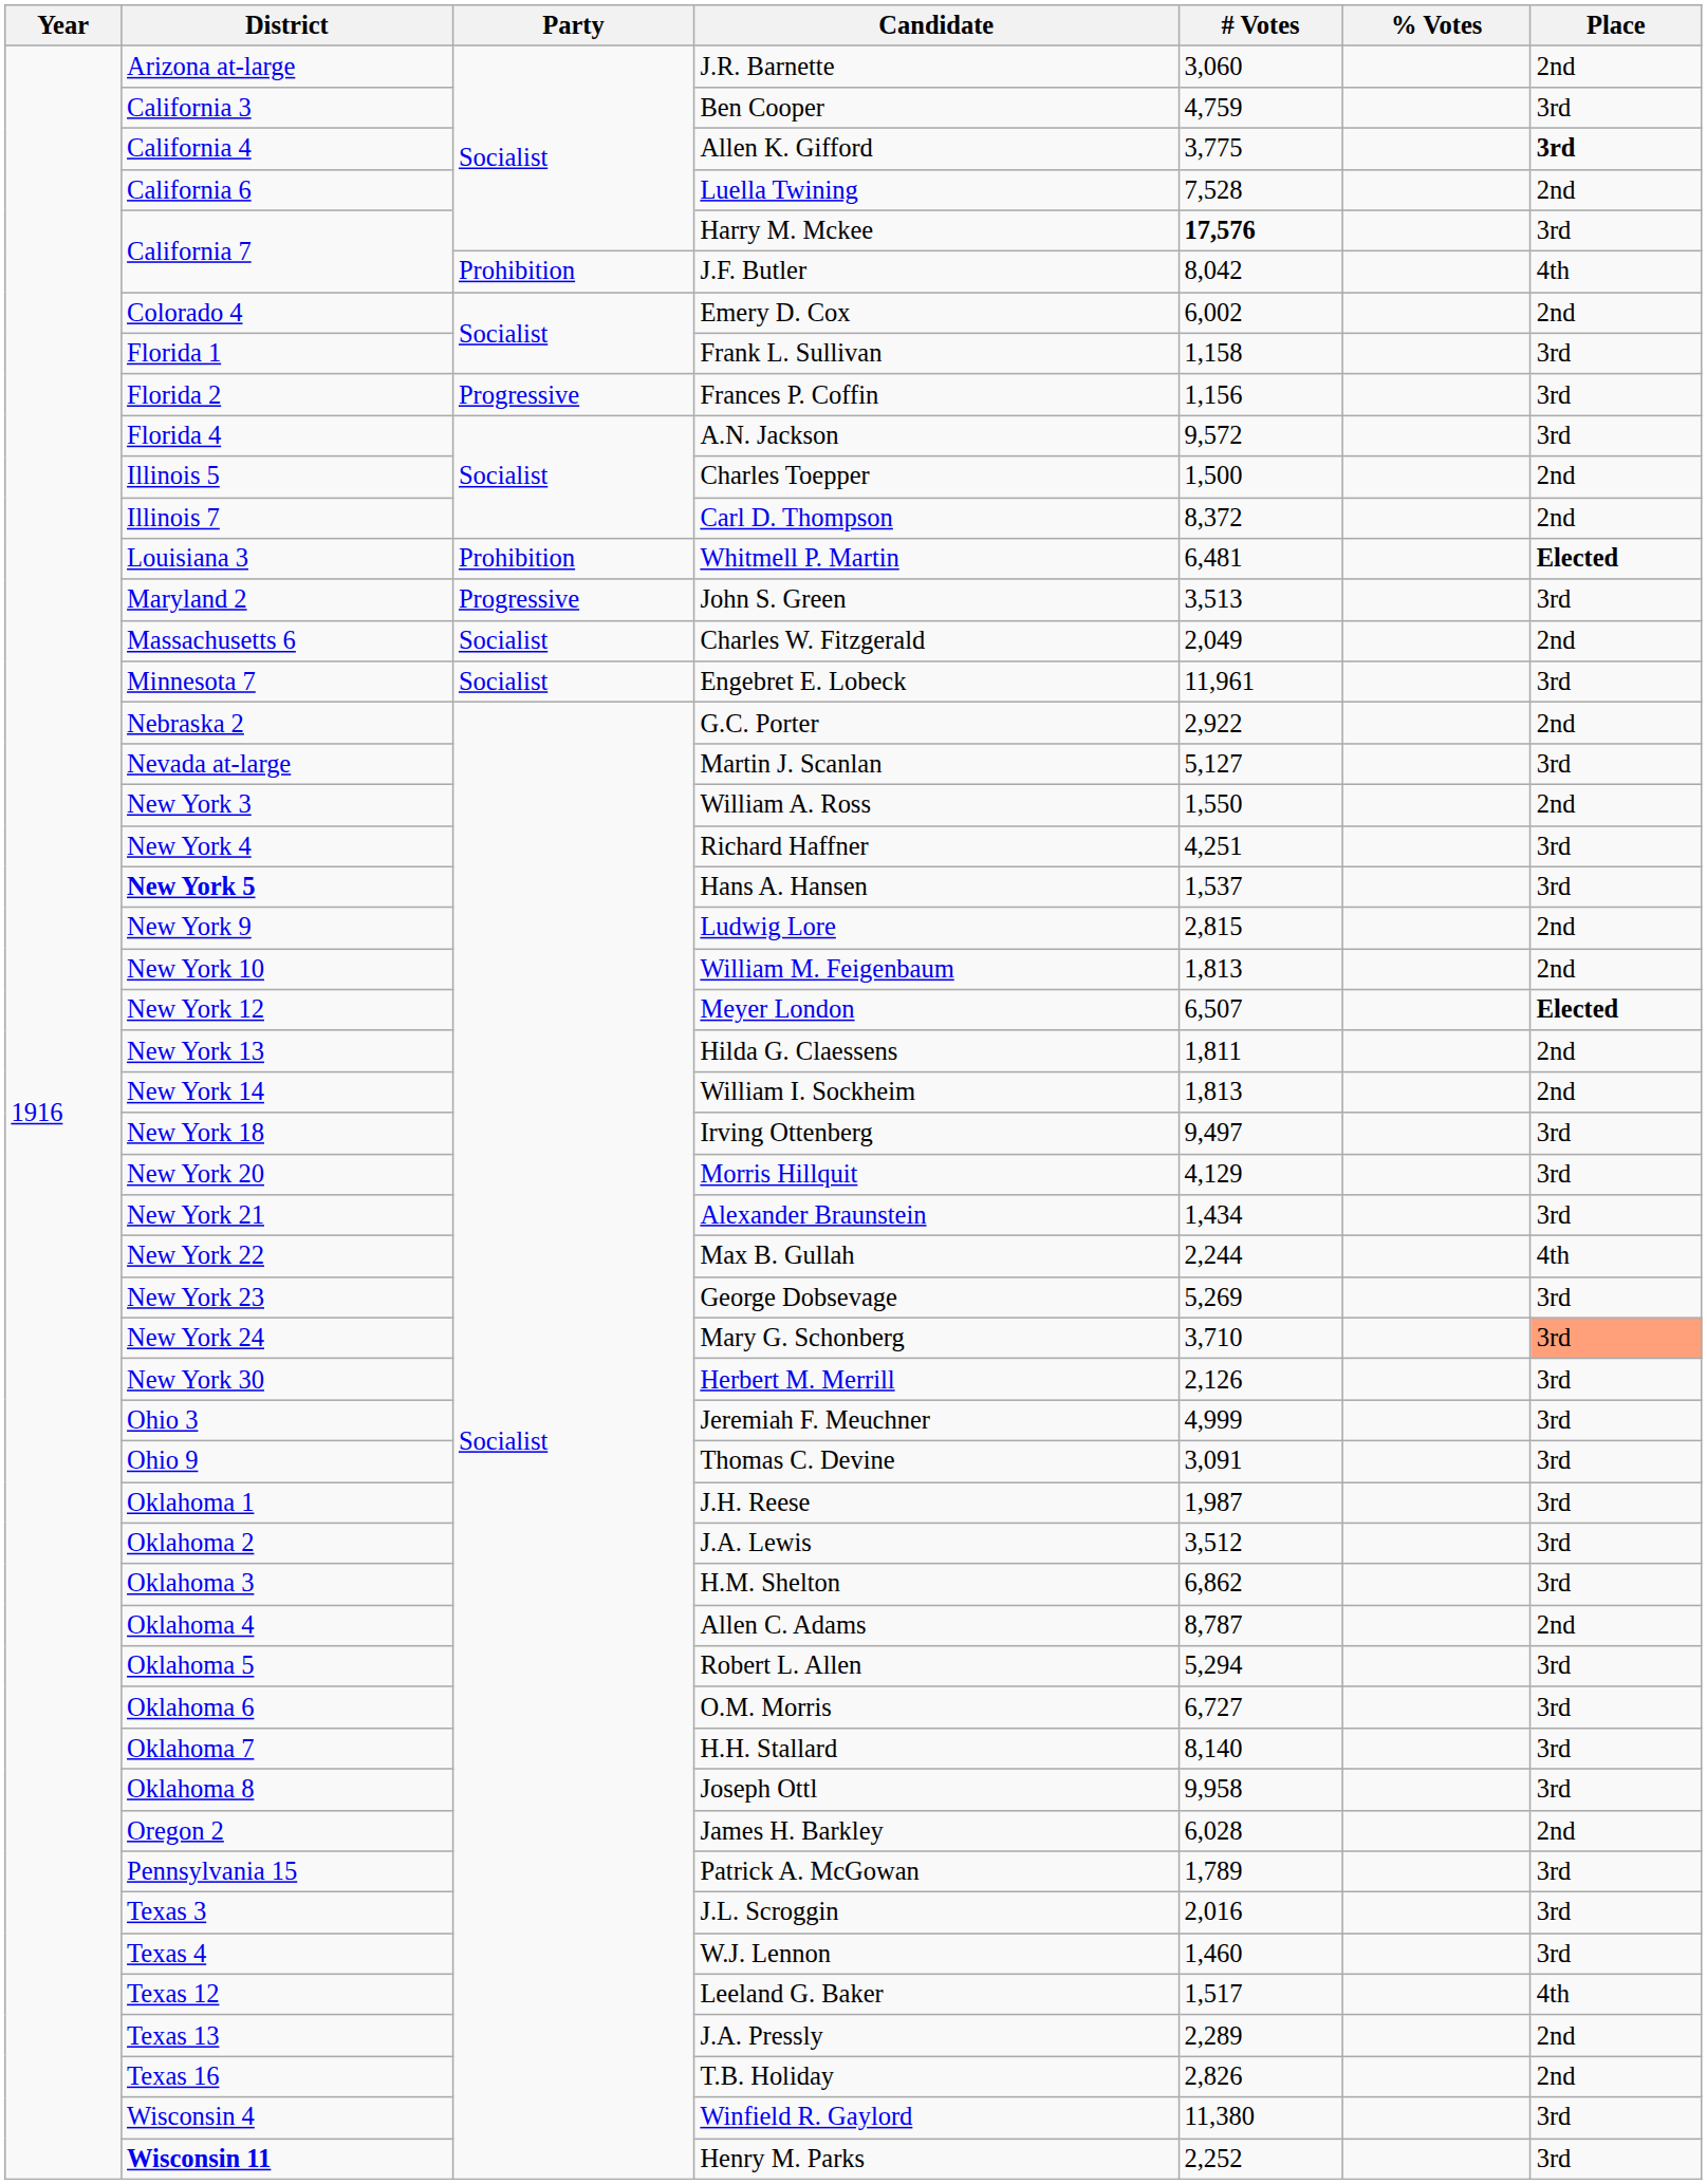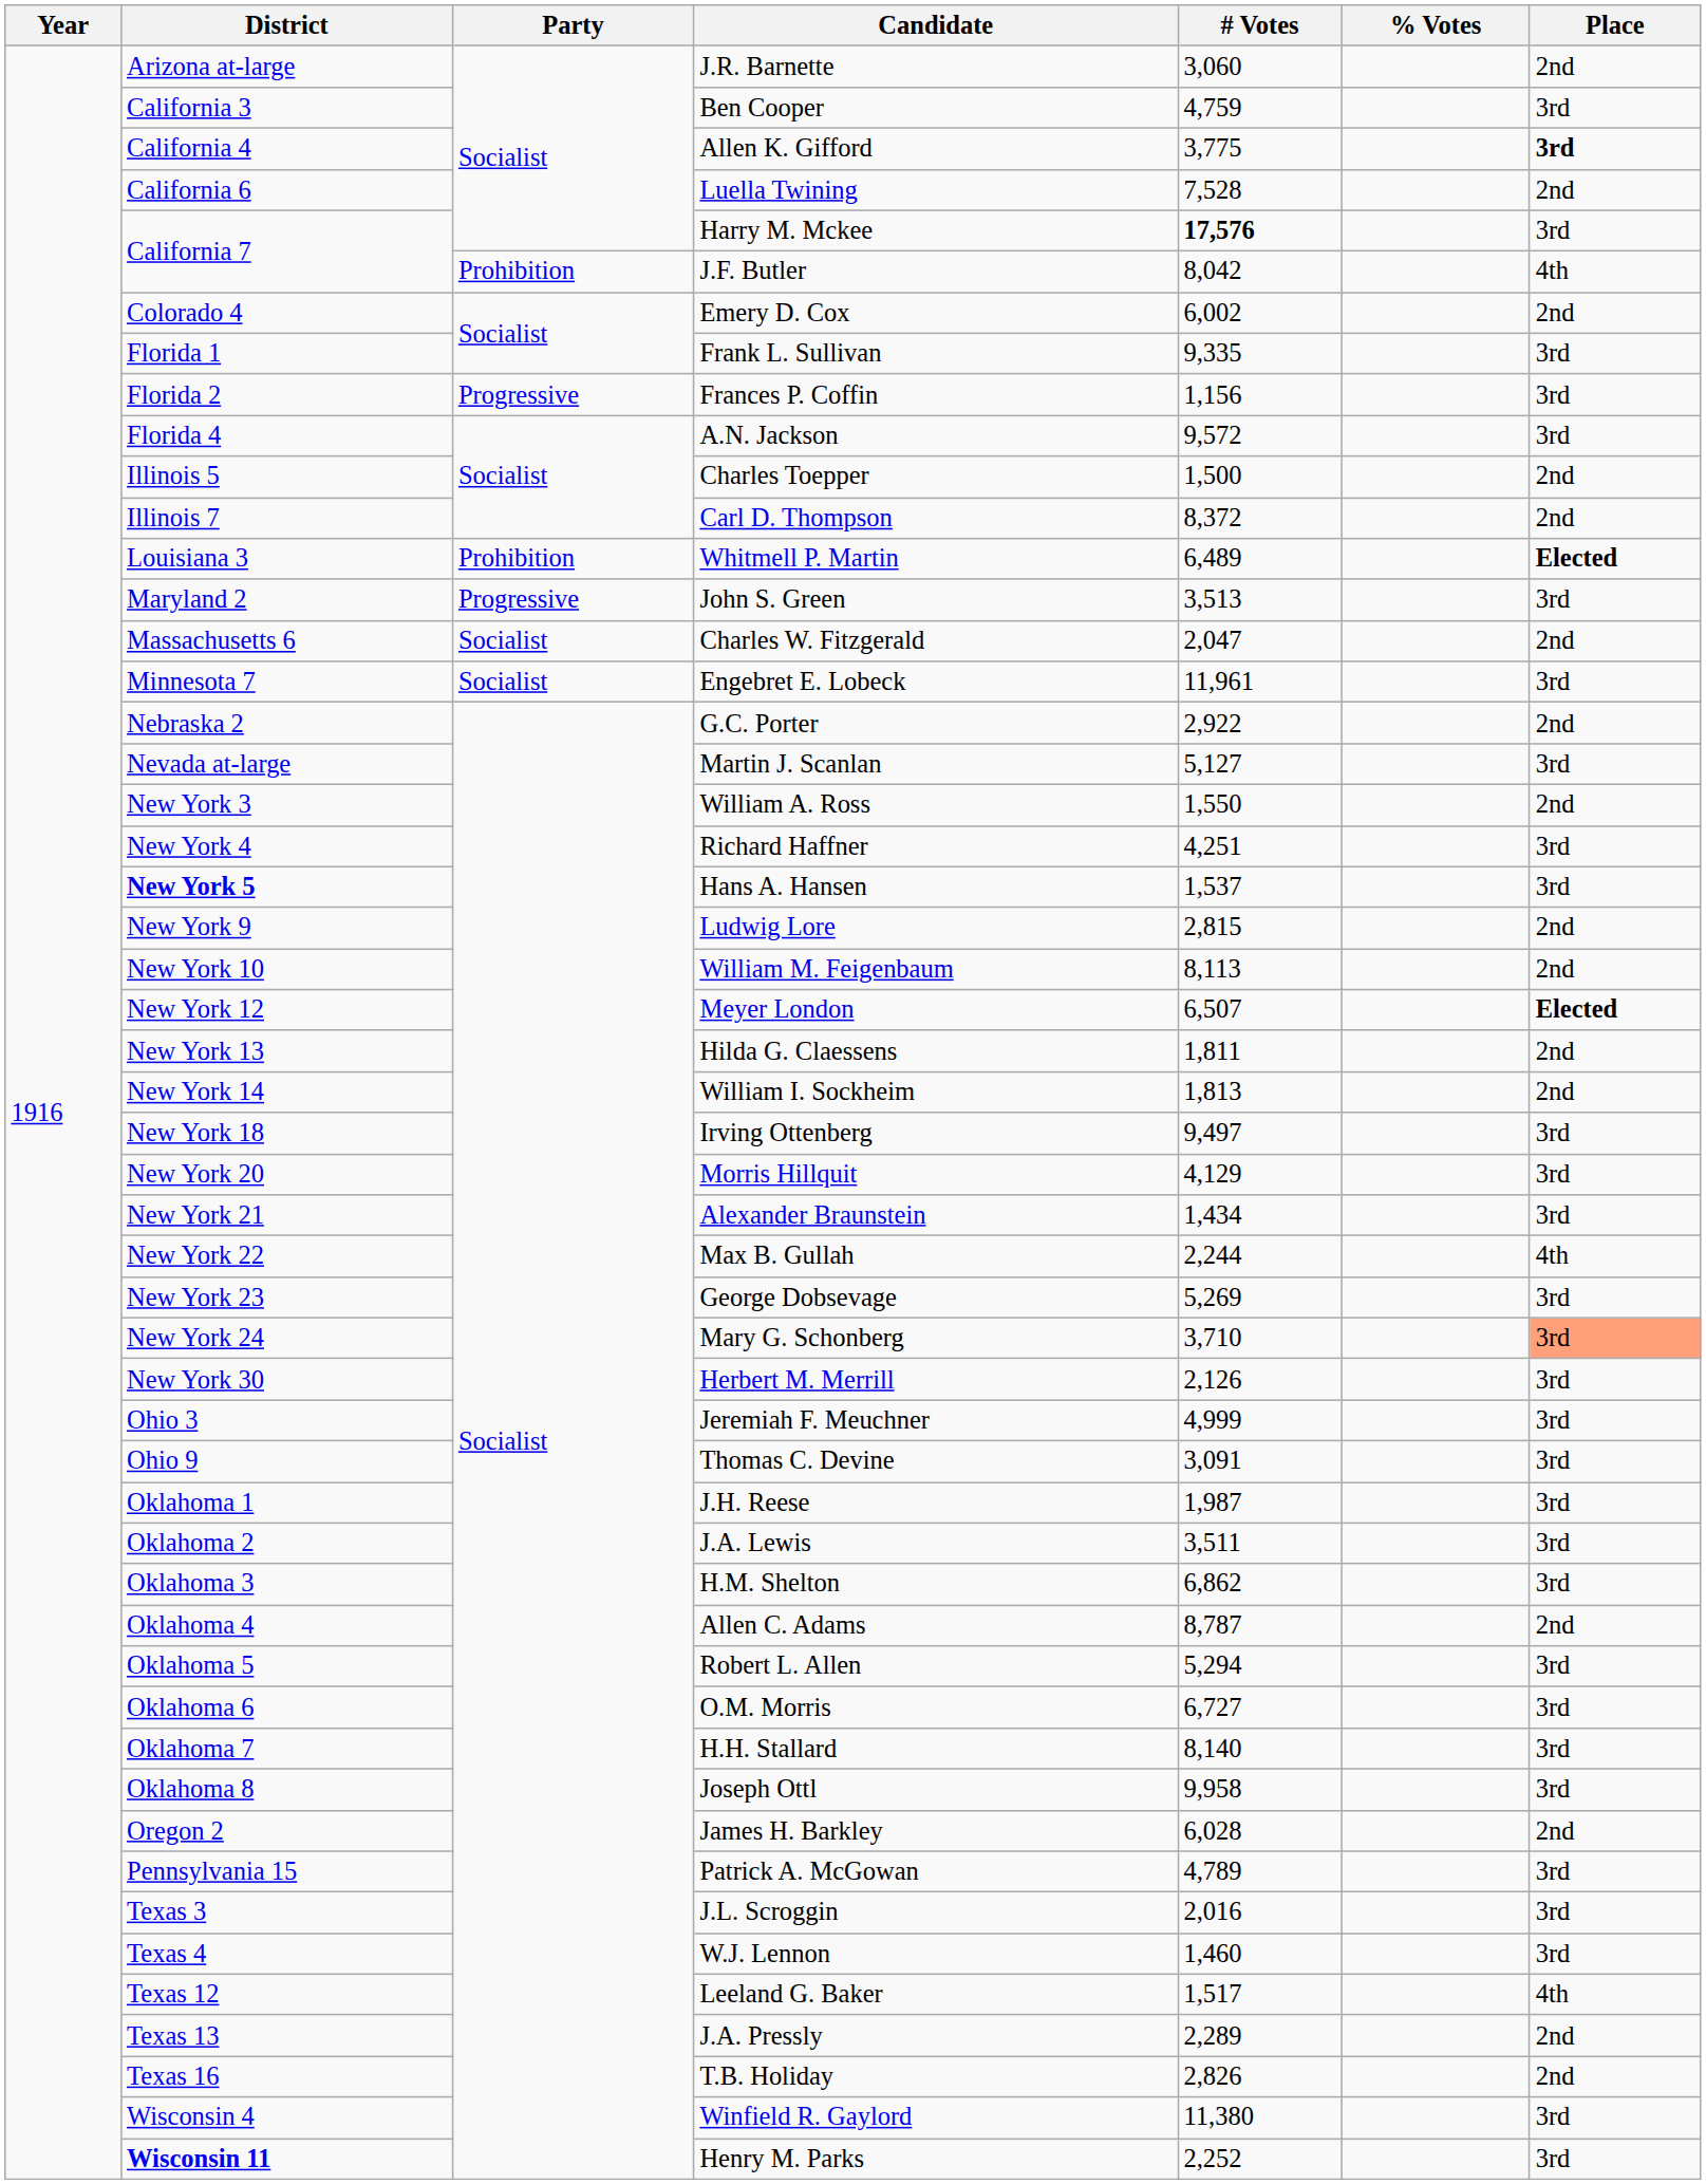Frank L. Sullivan | # Votes: 1,158 -> 9,335
Whitmell P. Martin | # Votes: 6,481 -> 6,489
Charles W. Fitzgerald | # Votes: 2,049 -> 2,047
William M. Feigenbaum | # Votes: 1,813 -> 8,113
J.A. Lewis | # Votes: 3,512 -> 3,511
Patrick A. McGowan | # Votes: 1,789 -> 4,789
